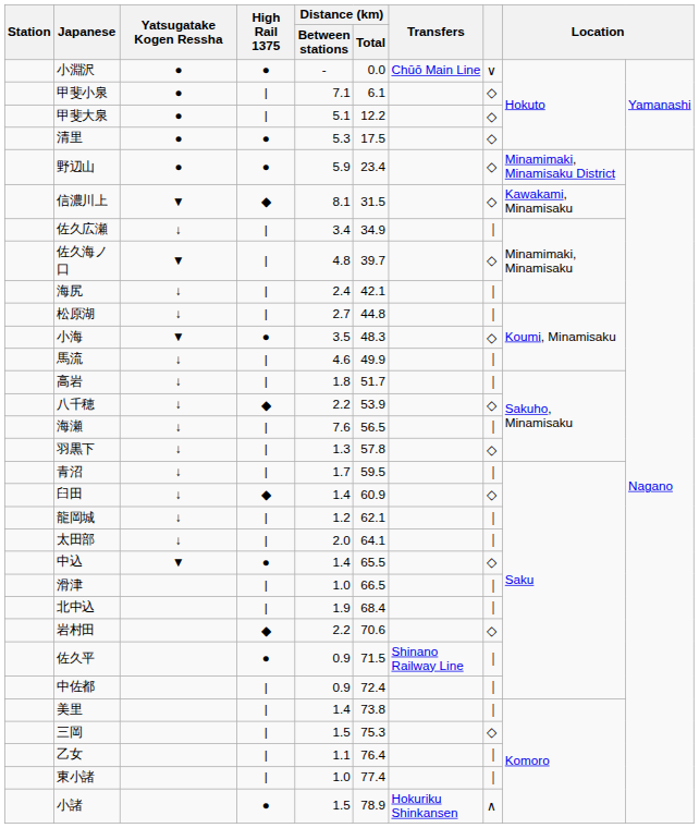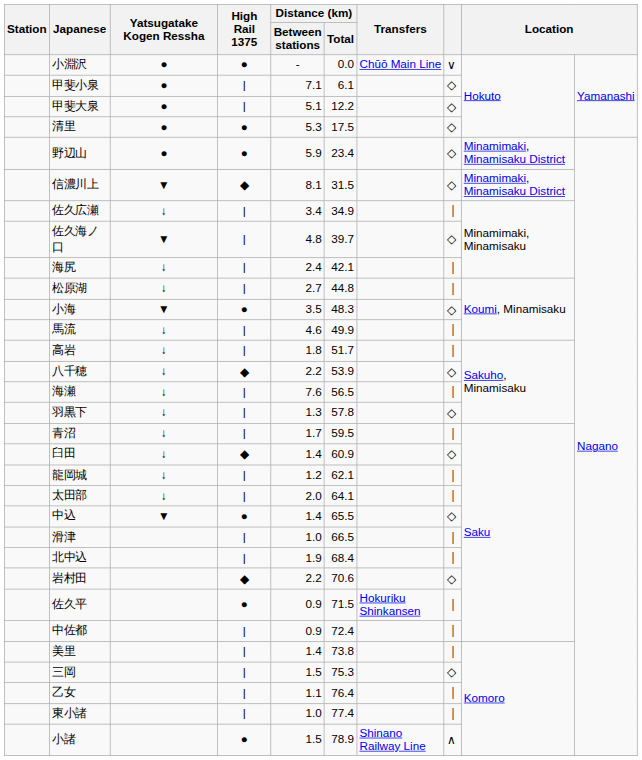信濃川上 | column 9: Kawakami, Minamisaku -> Minamimaki, Minamisaku District
佐久平 | Transfers: Shinano Railway Line -> Hokuriku Shinkansen
小諸 | Transfers: Hokuriku Shinkansen -> Shinano Railway Line
